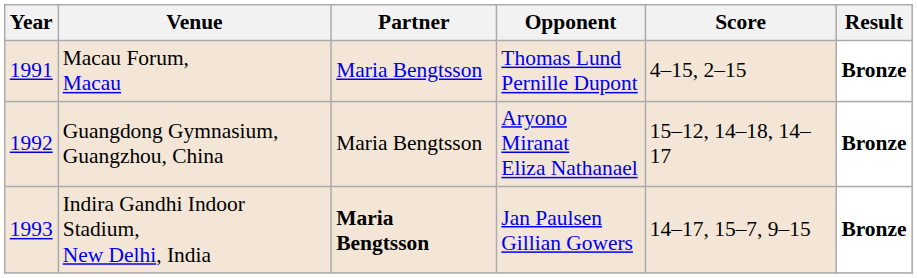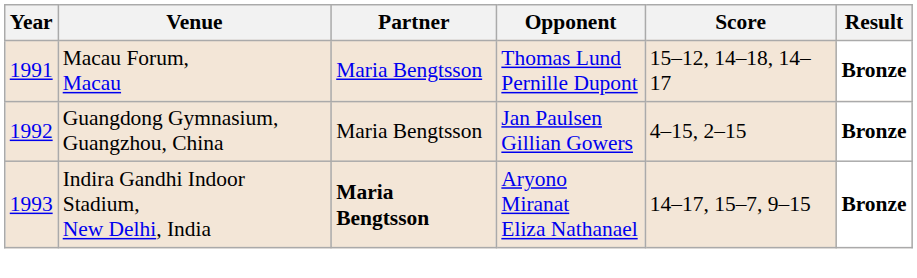Macau Forum, Macau | Score: 4–15, 2–15 -> 15–12, 14–18, 14–17
Guangdong Gymnasium, Guangzhou, China | Opponent: Aryono Miranat Eliza Nathanael -> Jan Paulsen Gillian Gowers
Guangdong Gymnasium, Guangzhou, China | Score: 15–12, 14–18, 14–17 -> 4–15, 2–15
Indira Gandhi Indoor Stadium, New Delhi, India | Opponent: Jan Paulsen Gillian Gowers -> Aryono Miranat Eliza Nathanael
